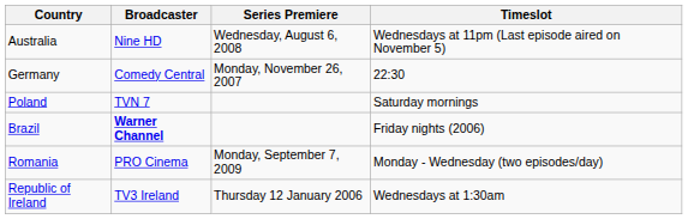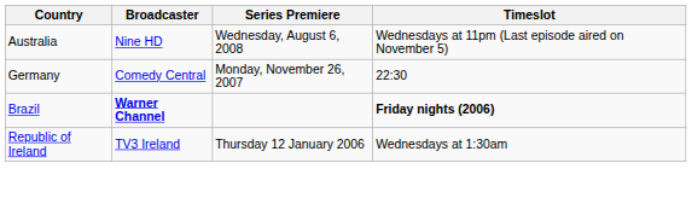- row: Poland | TVN 7 | Saturday mornings
Brazil | Timeslot: normal -> bold
- row: Romania | PRO Cinema | Monday, September 7, 2009 | Monday - Wednesday (two episodes/day)
